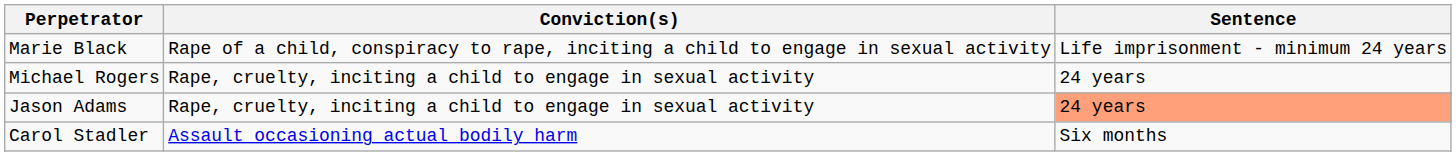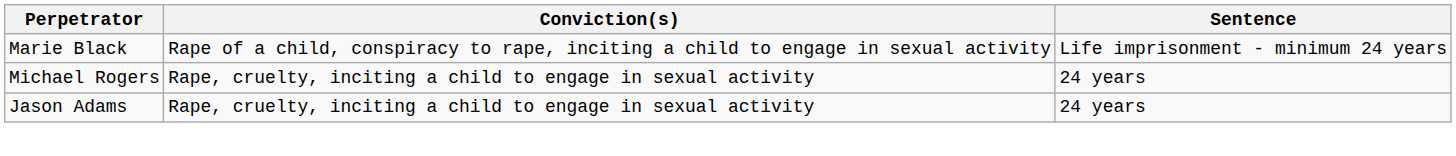Jason Adams | Sentence: lightsalmon background -> no background
- row: Carol Stadler | Assault occasioning actual bodily harm | Six months
